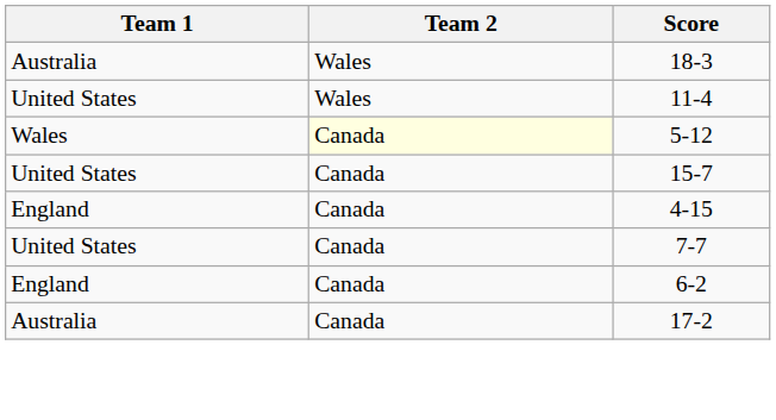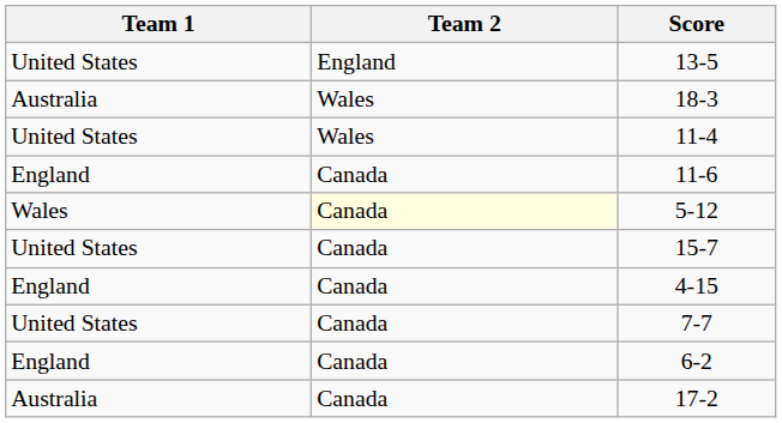+ row: United States | England | 13-5
+ row: England | Canada | 11-6
